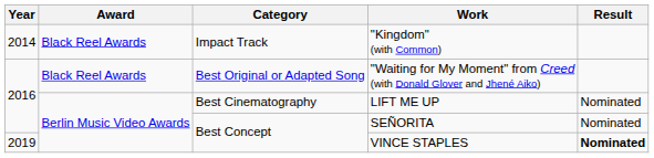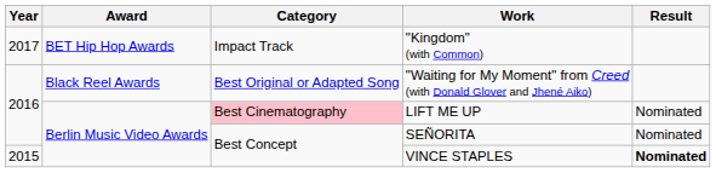"Kingdom" (with Common) | Year: 2014 -> 2017
"Kingdom" (with Common) | Award: Black Reel Awards -> BET Hip Hop Awards
LIFT ME UP | Category: no background -> pink background
VINCE STAPLES | Year: 2019 -> 2015
